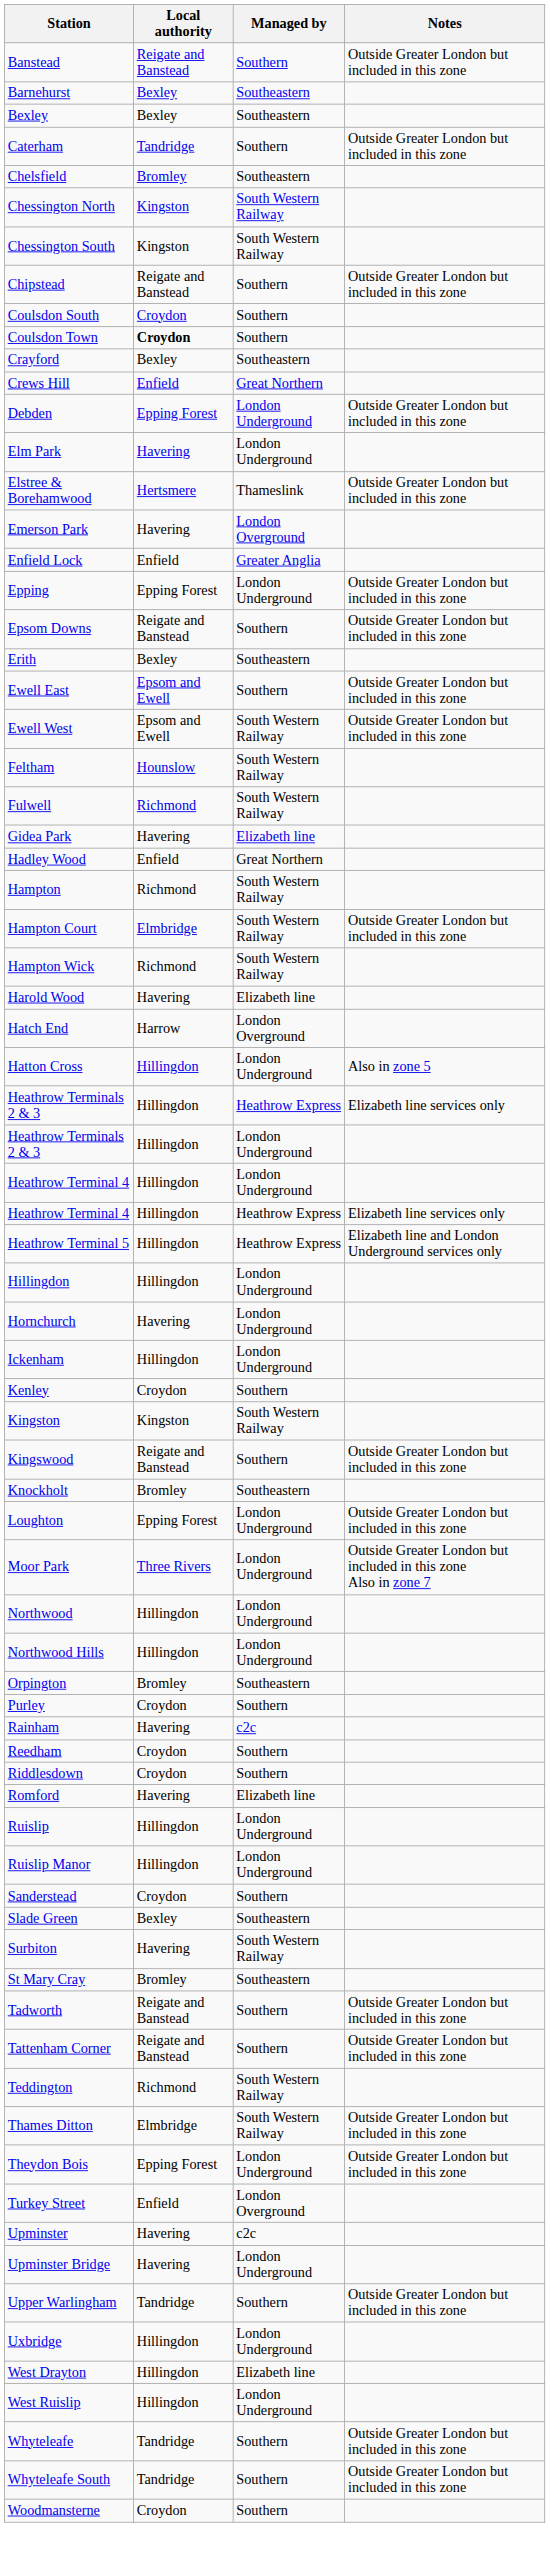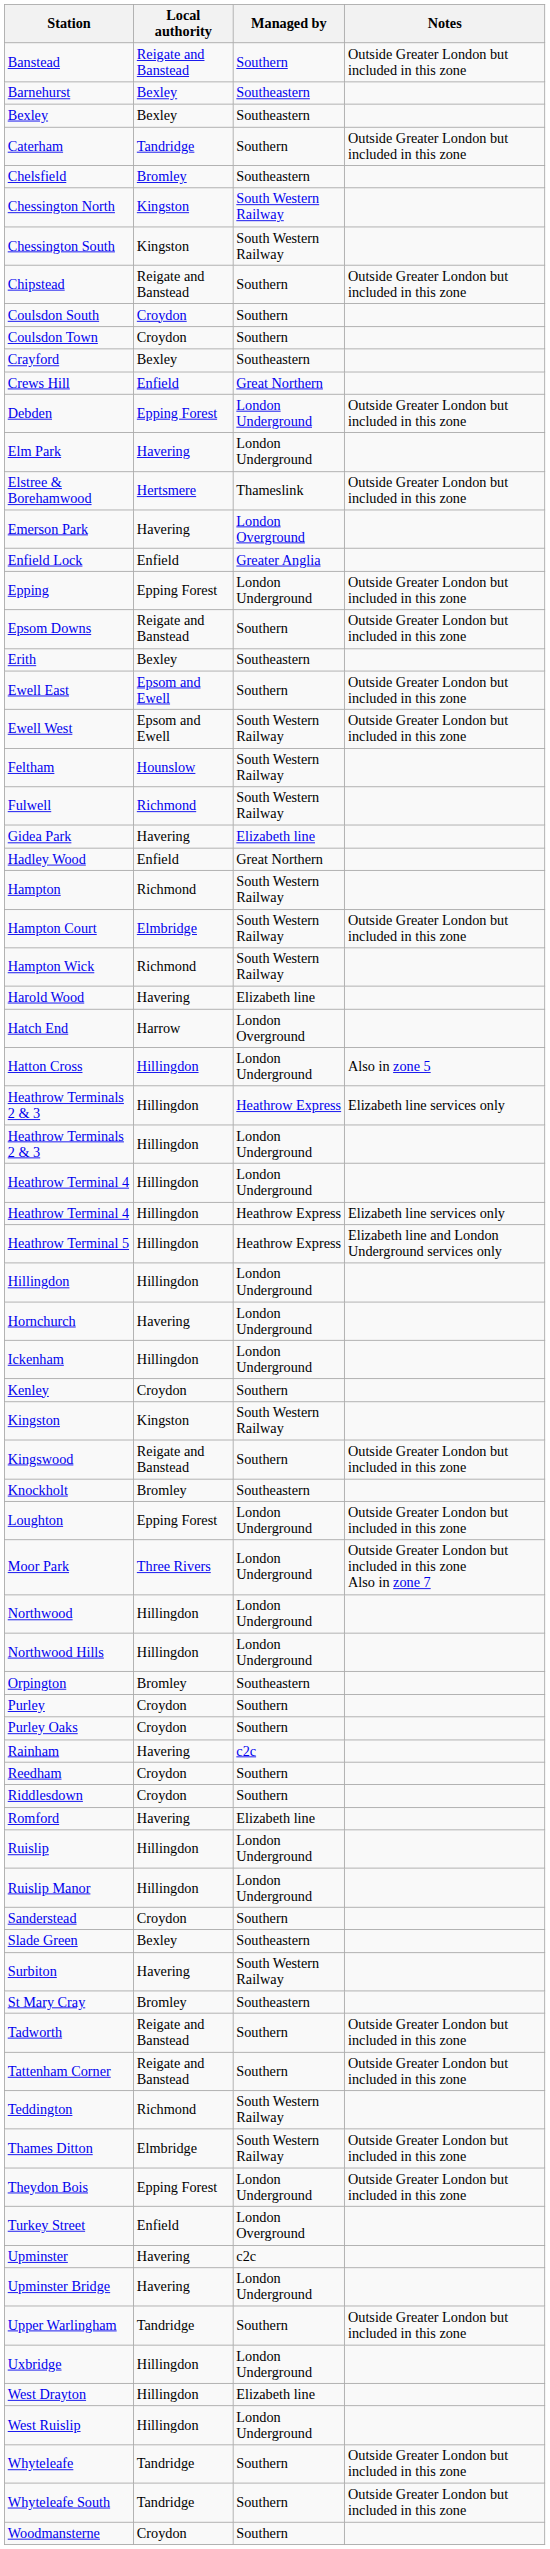Coulsdon Town | Local authority: bold -> normal
+ row: Purley Oaks | Croydon | Southern
